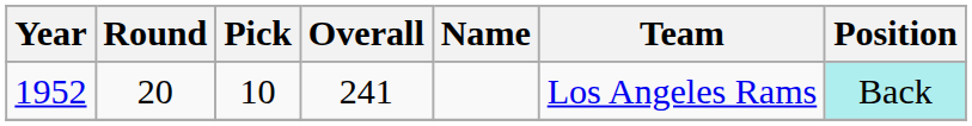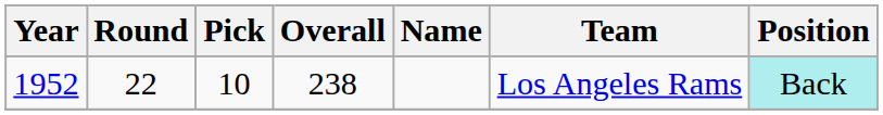1952 | Round: 20 -> 22
1952 | Overall: 241 -> 238
